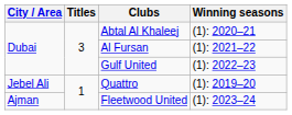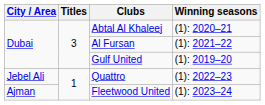Gulf United | Winning seasons: (1): 2022–23 -> (1): 2019–20
Quattro | Winning seasons: (1): 2019–20 -> (1): 2022–23
